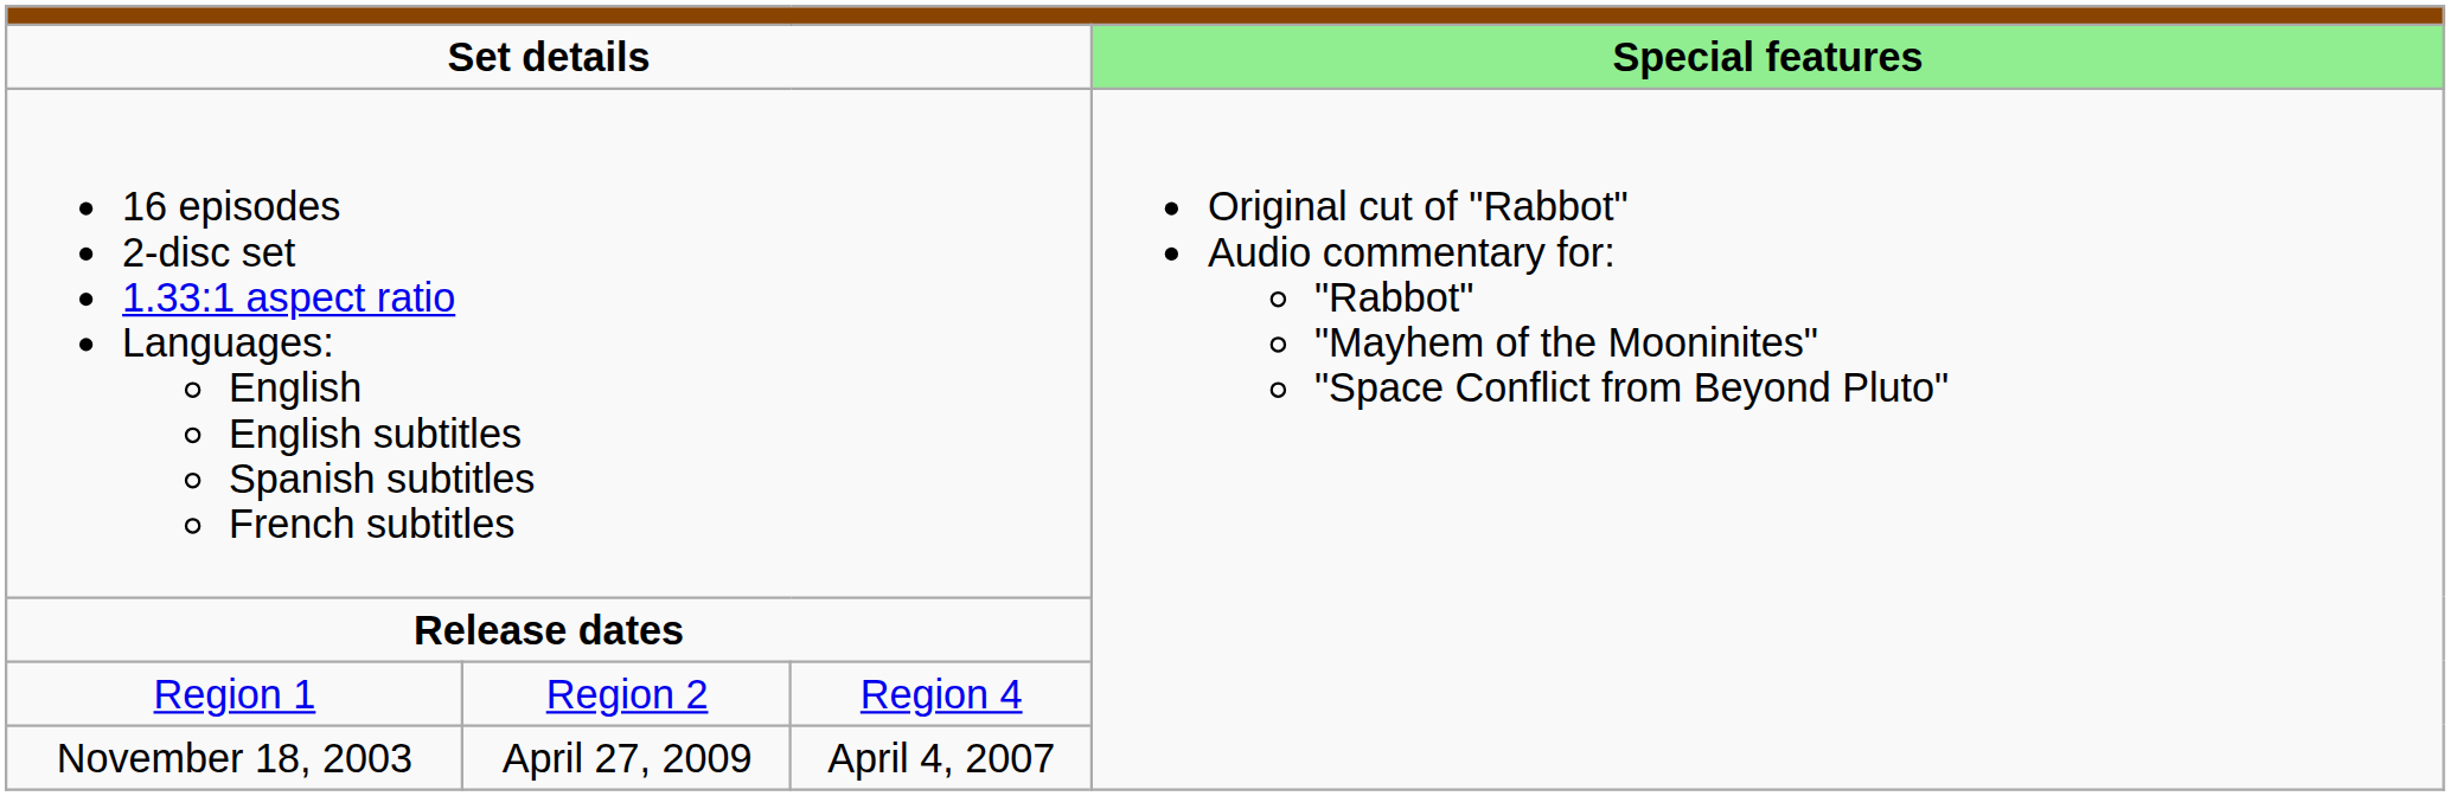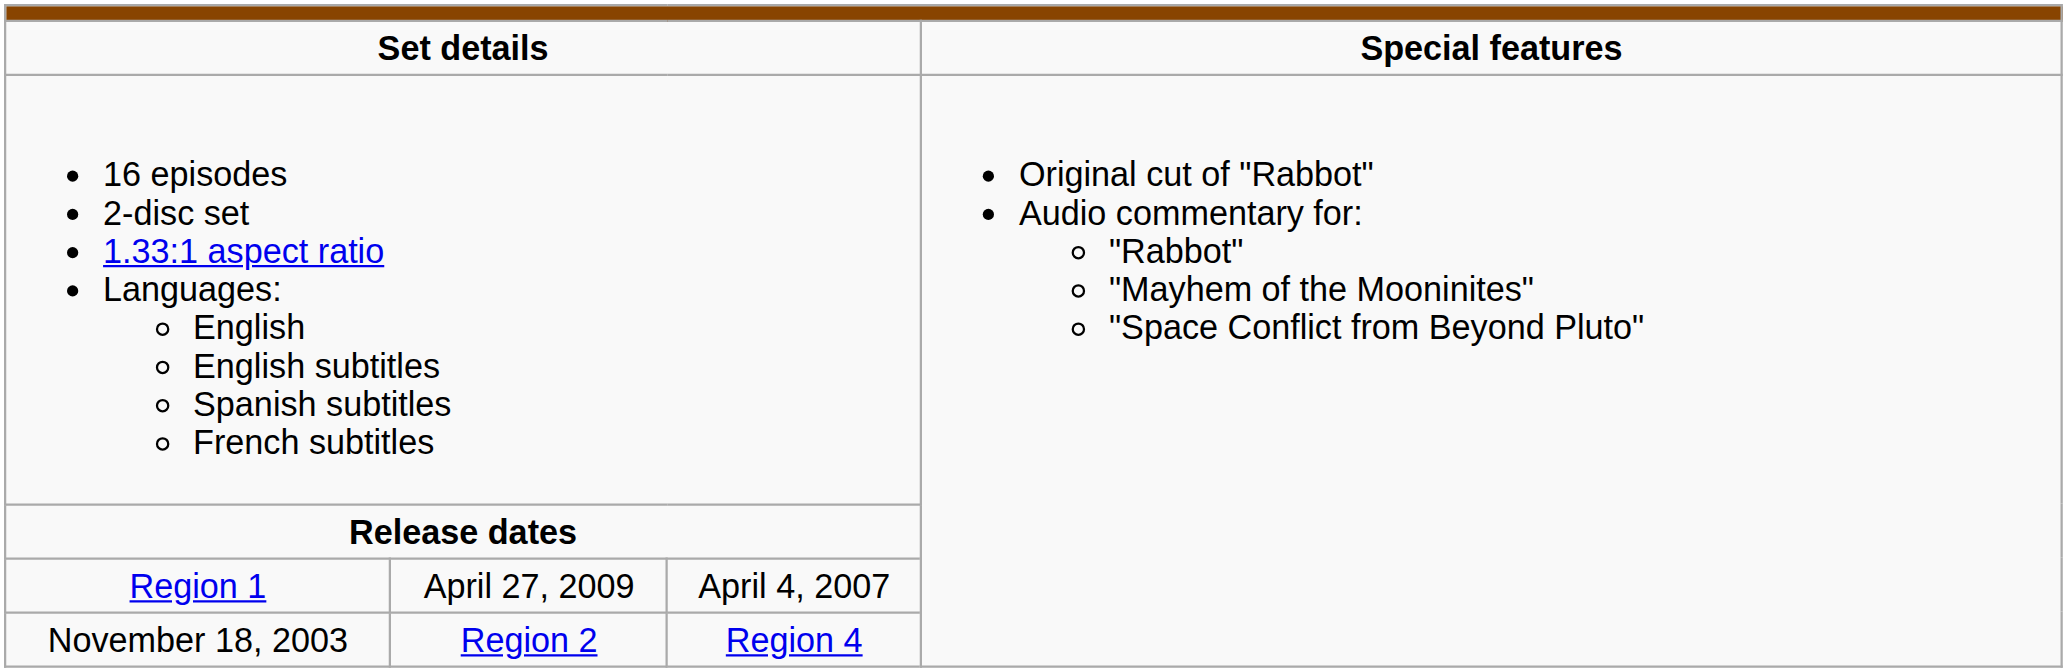Set details | column 4: lightgreen background -> no background
Region 1 | column 2: Region 2 -> April 27, 2009
Region 1 | column 3: Region 4 -> April 4, 2007
November 18, 2003 | column 2: April 27, 2009 -> Region 2
November 18, 2003 | column 3: April 4, 2007 -> Region 4
